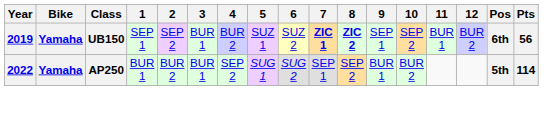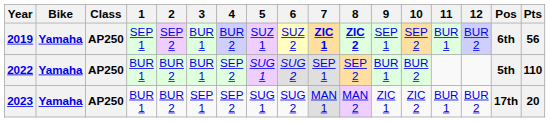2019 | Class: UB150 -> AP250
2022 | Pts: 114 -> 110
+ row: 2023 | Yamaha | AP250 | BUR 1 | BUR 2 | SEP 1 | SEP 2 | SUG 1 | SUG 2 | MAN 1 | MAN 2 | ZIC 1 | ZIC 2 | BUR 1 | BUR 2 | 17th | 20
